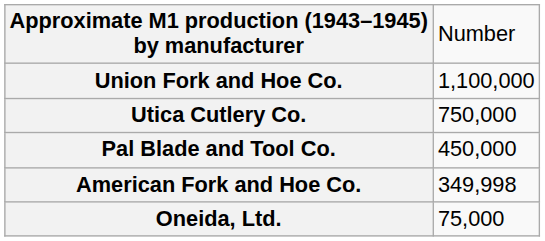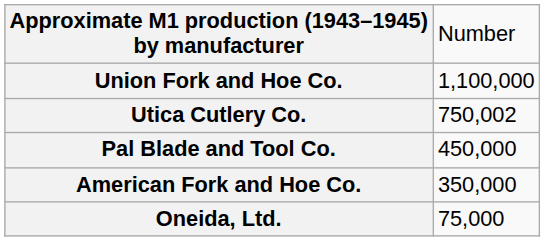Utica Cutlery Co. | column 2: 750,000 -> 750,002
American Fork and Hoe Co. | column 2: 349,998 -> 350,000
